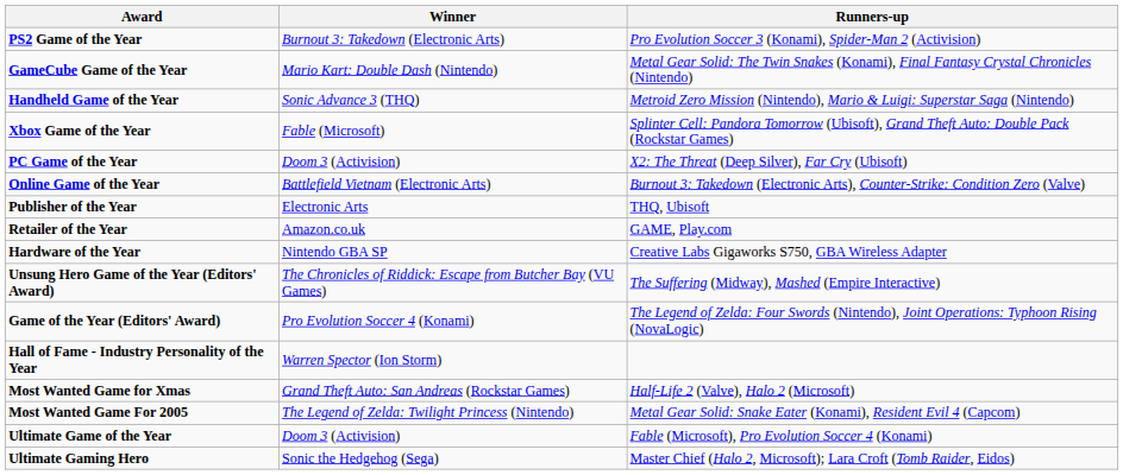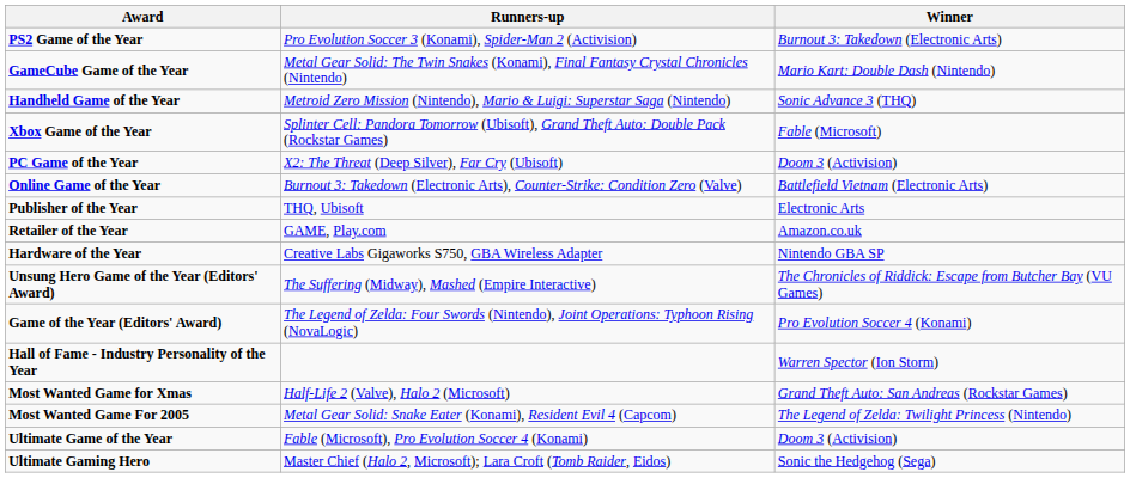columns swapped: Winner <-> Runners-up
